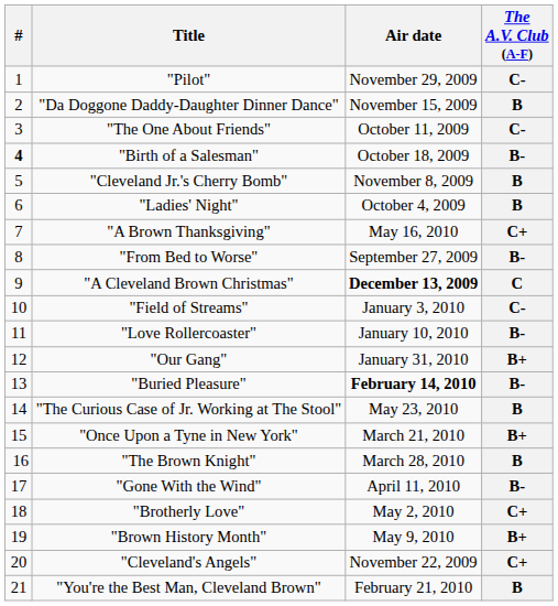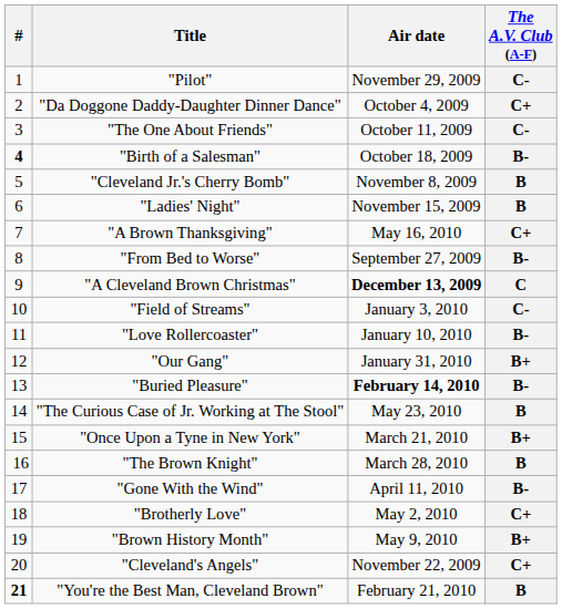"Da Doggone Daddy-Daughter Dinner Dance" | Air date: November 15, 2009 -> October 4, 2009
"Da Doggone Daddy-Daughter Dinner Dance" | The A.V. Club (A-F): B -> C+
"Ladies' Night" | Air date: October 4, 2009 -> November 15, 2009
"You're the Best Man, Cleveland Brown" | #: normal -> bold
